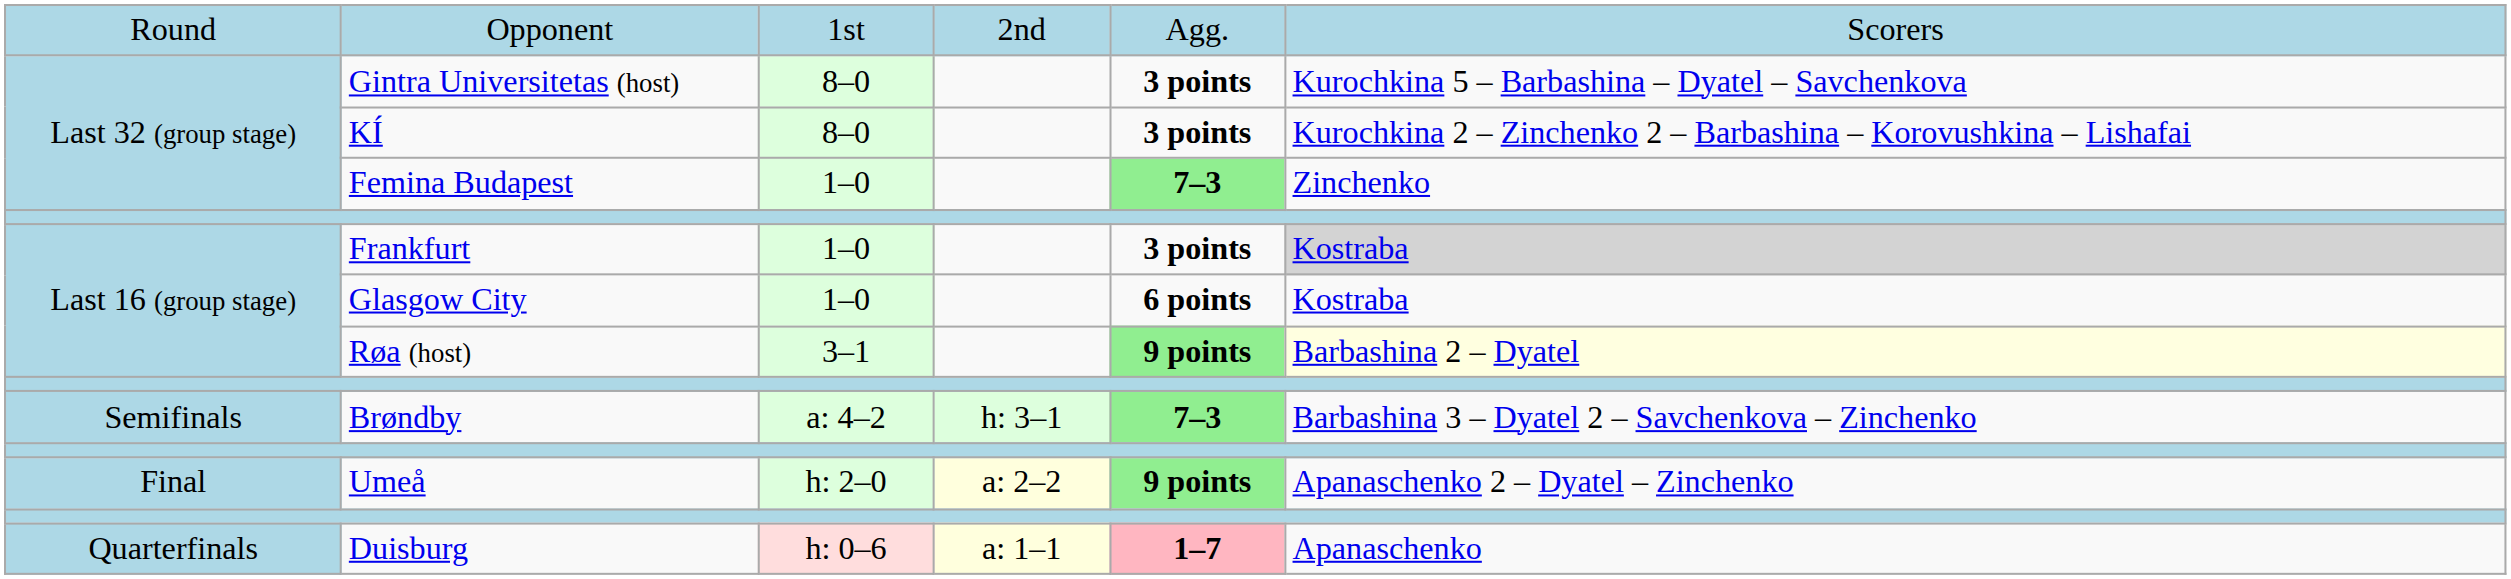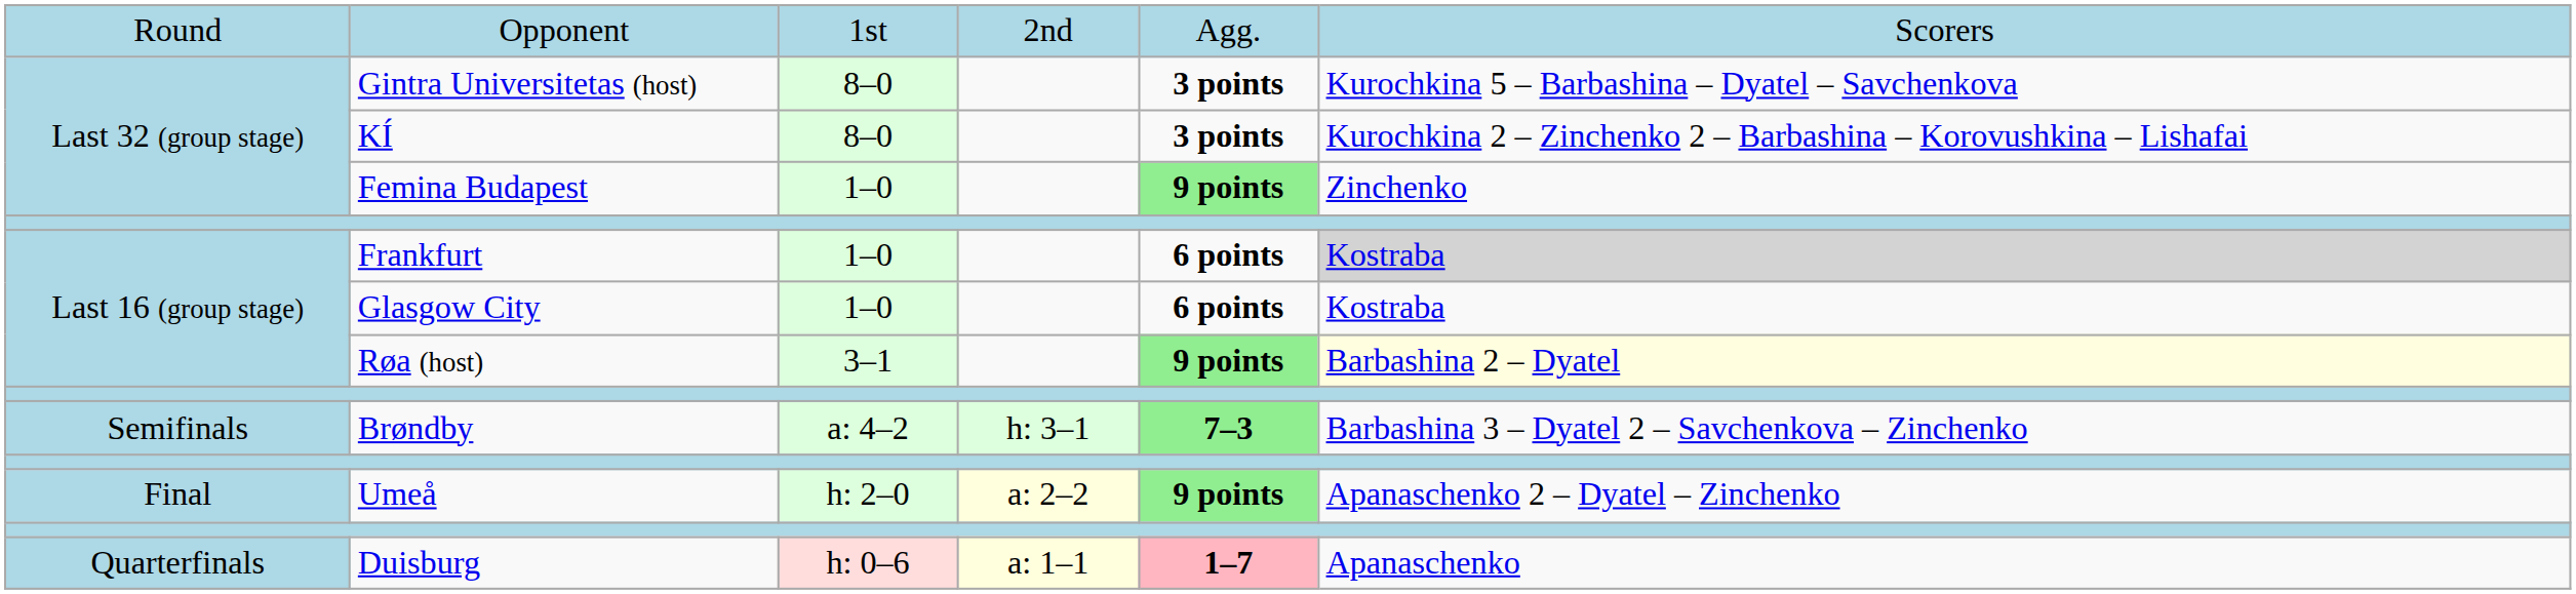Femina Budapest | column 5: 7–3 -> 9 points
Frankfurt | column 5: 3 points -> 6 points
